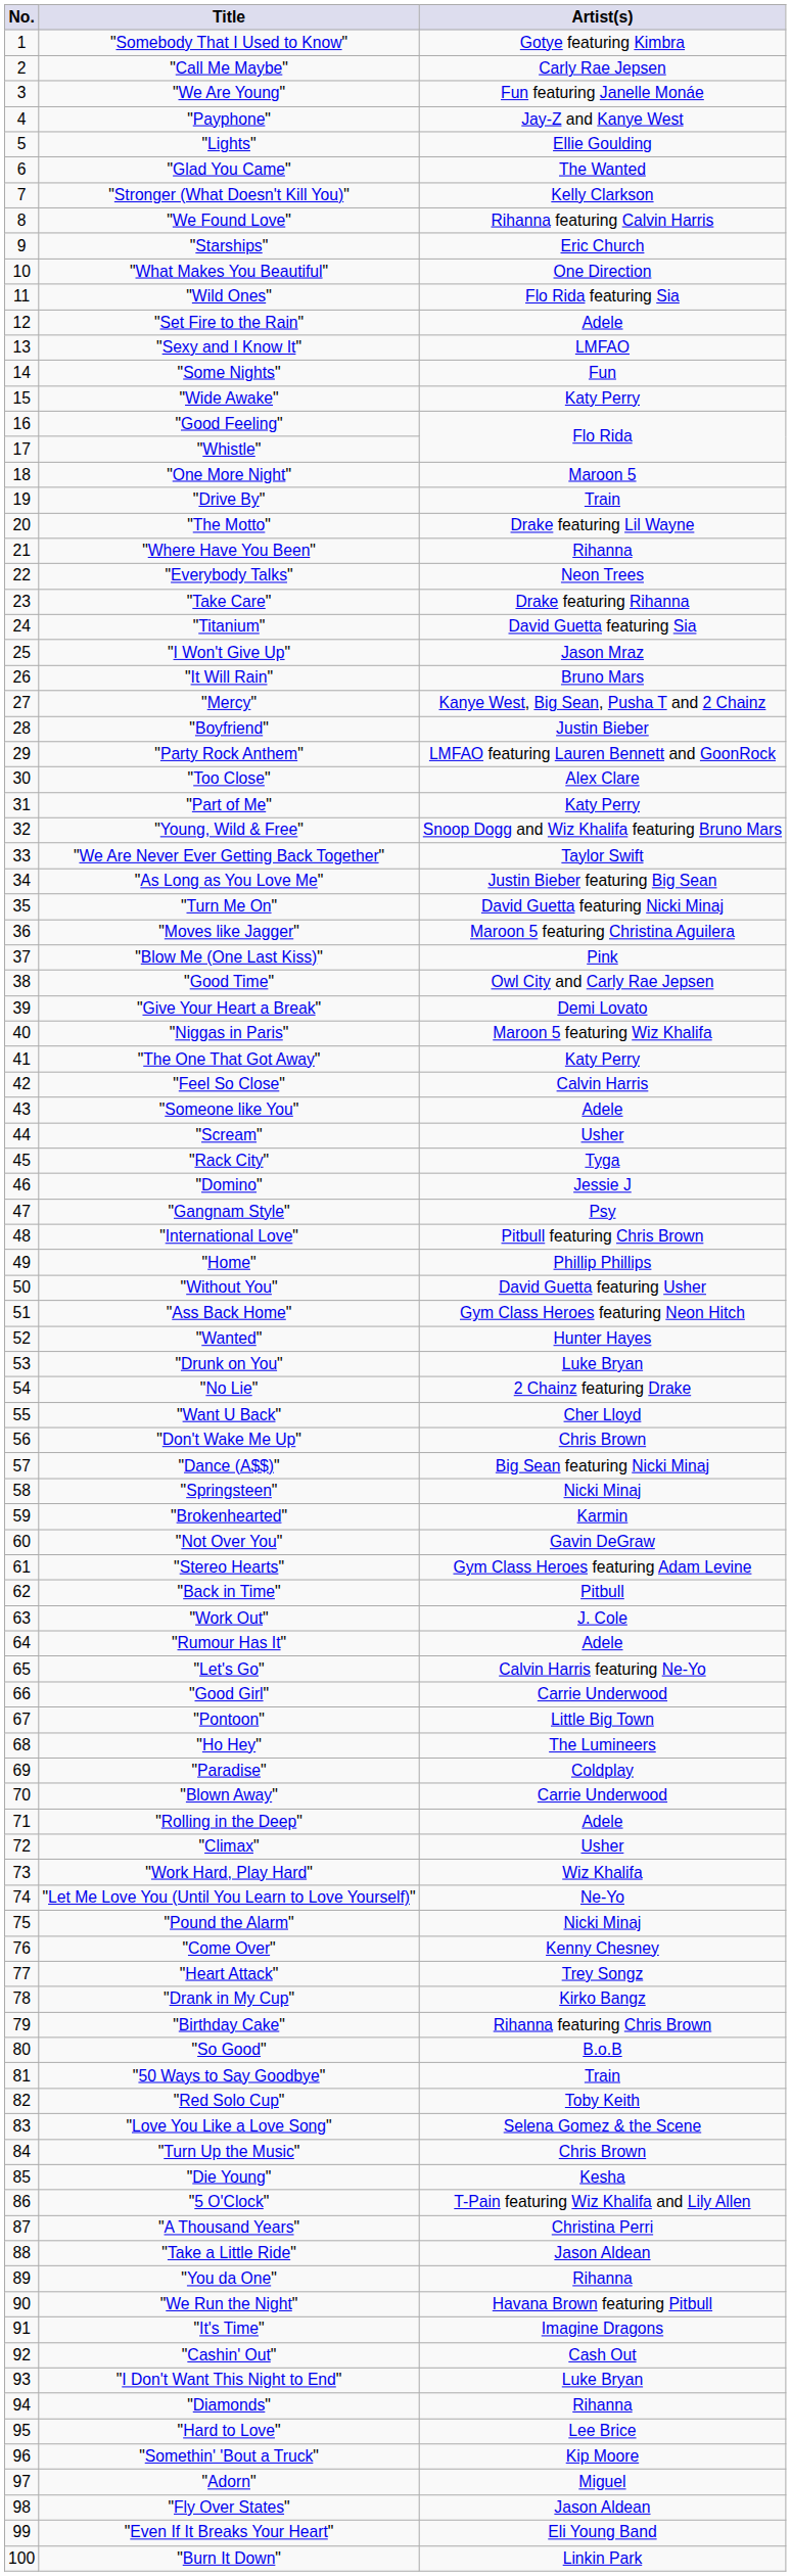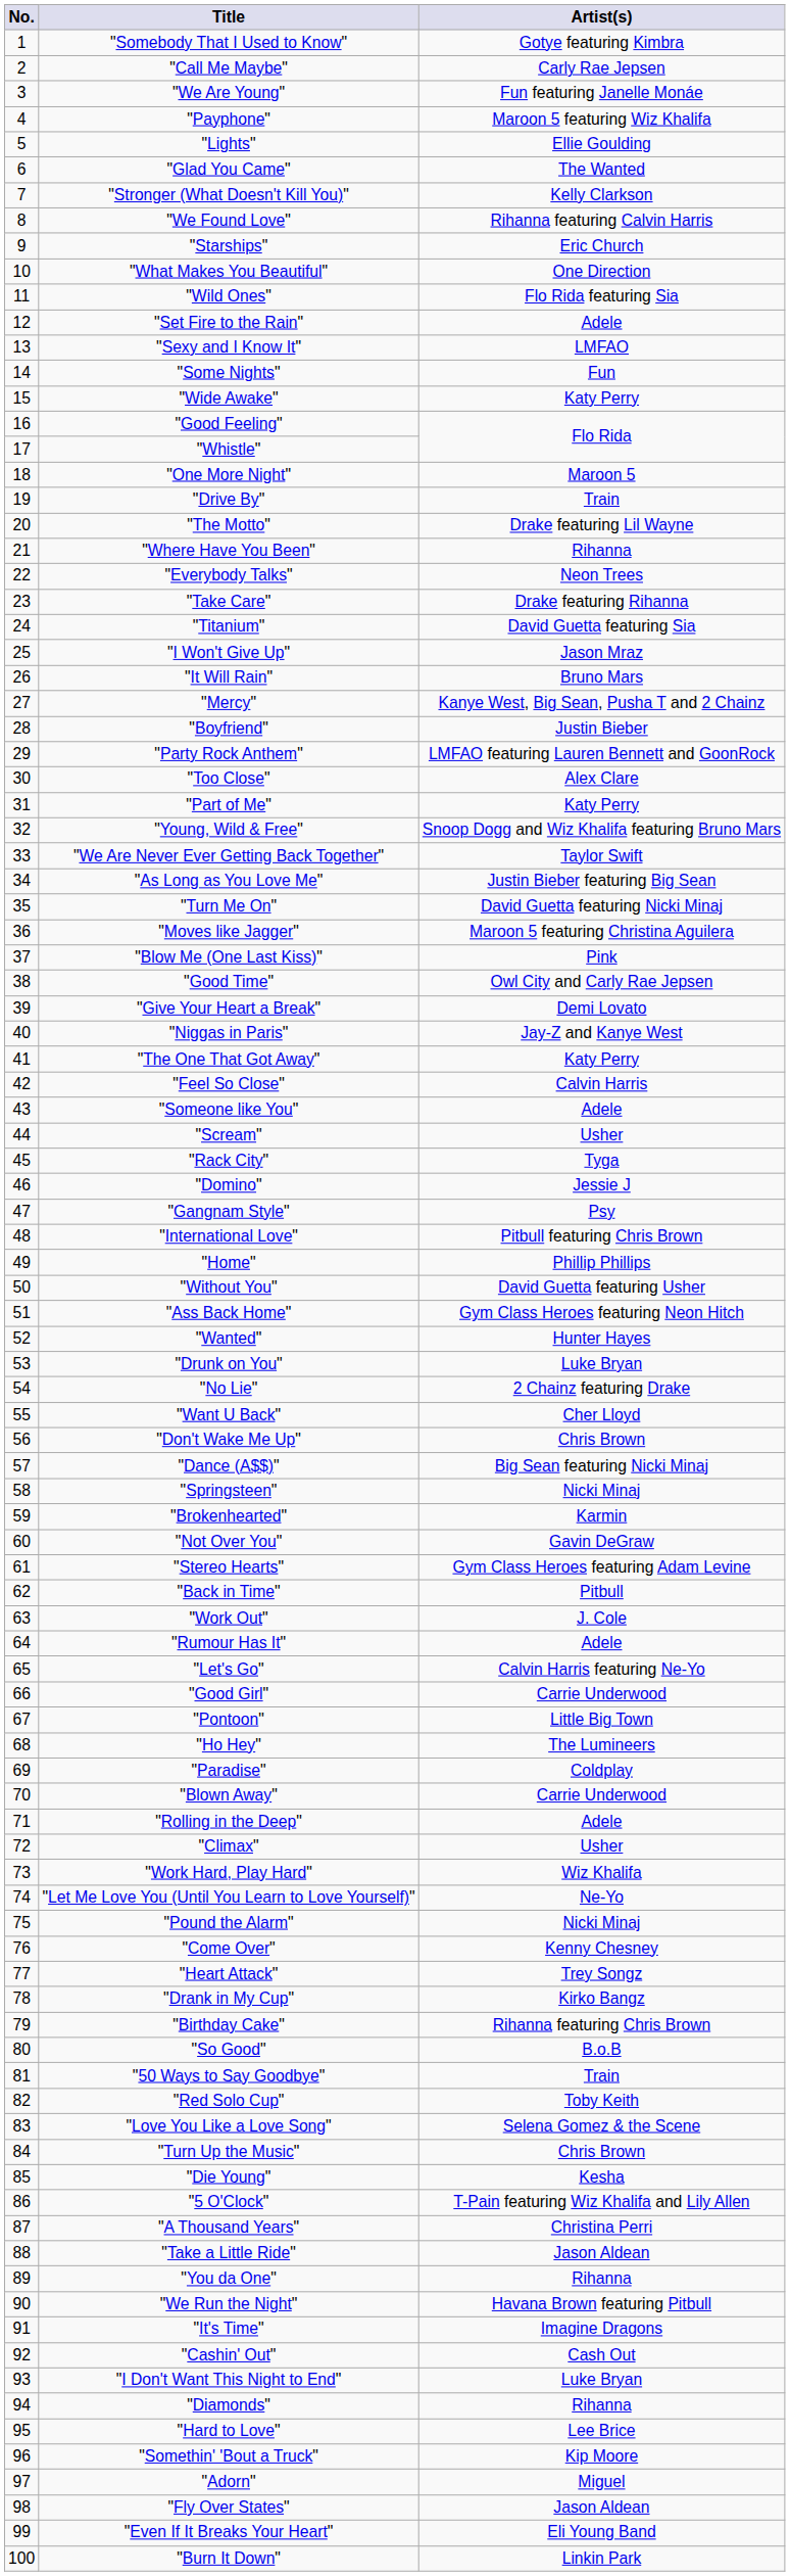"Payphone" | Artist(s): Jay-Z and Kanye West -> Maroon 5 featuring Wiz Khalifa
"Niggas in Paris" | Artist(s): Maroon 5 featuring Wiz Khalifa -> Jay-Z and Kanye West
